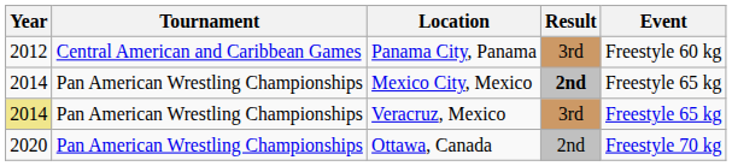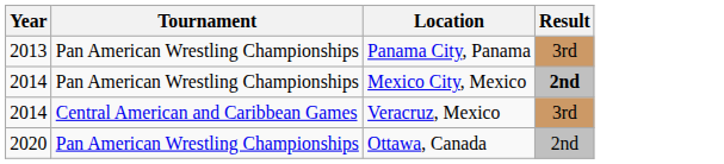- column: Event | Freestyle 60 kg | Freestyle 65 kg | Freestyle 65 kg | Freestyle 70 kg
Panama City, Panama | Year: 2012 -> 2013
Panama City, Panama | Tournament: Central American and Caribbean Games -> Pan American Wrestling Championships
Veracruz, Mexico | Year: khaki background -> no background
Veracruz, Mexico | Tournament: Pan American Wrestling Championships -> Central American and Caribbean Games
